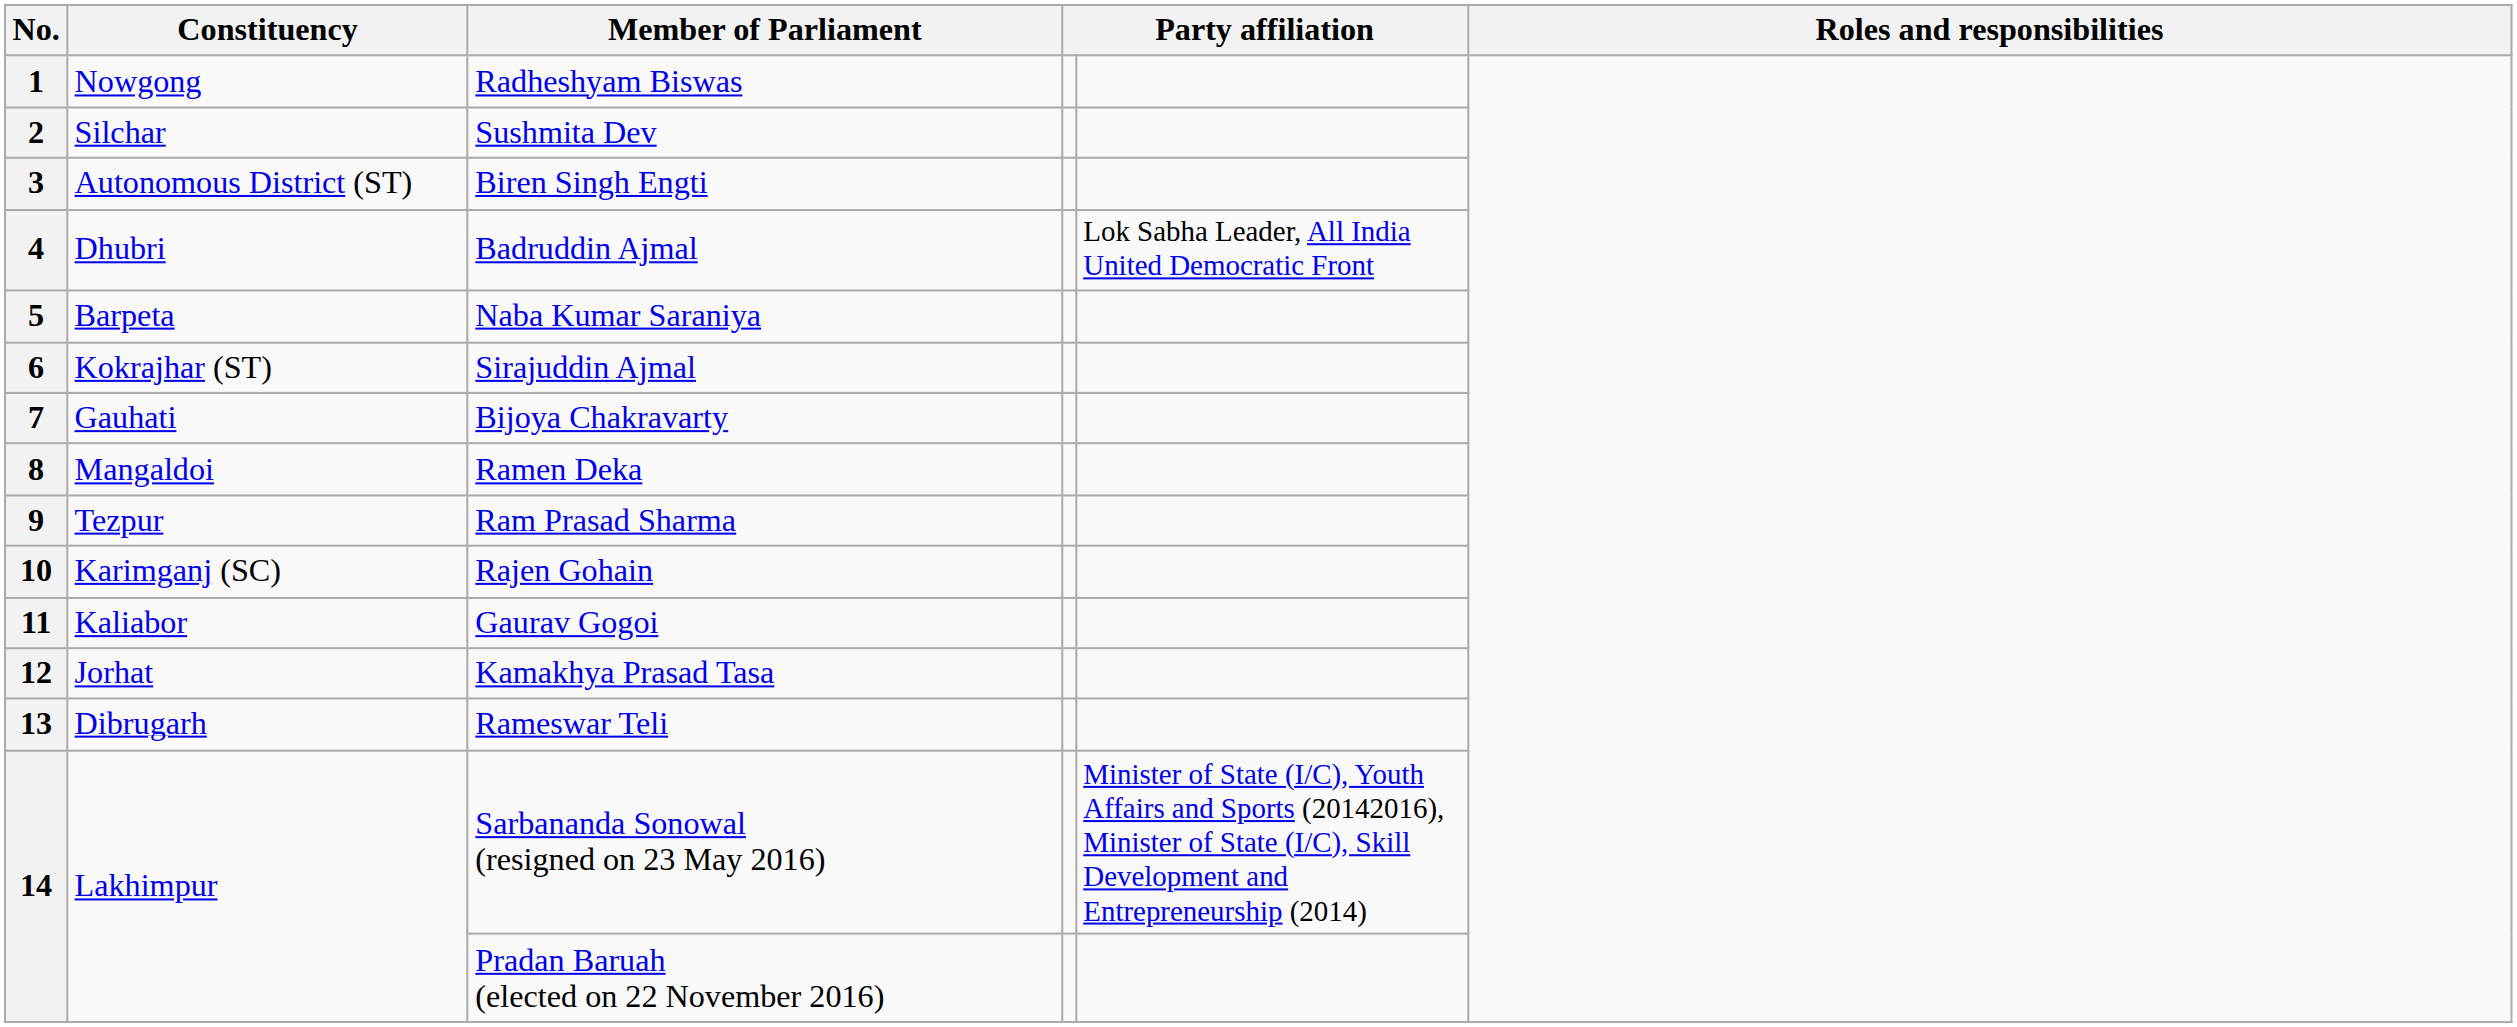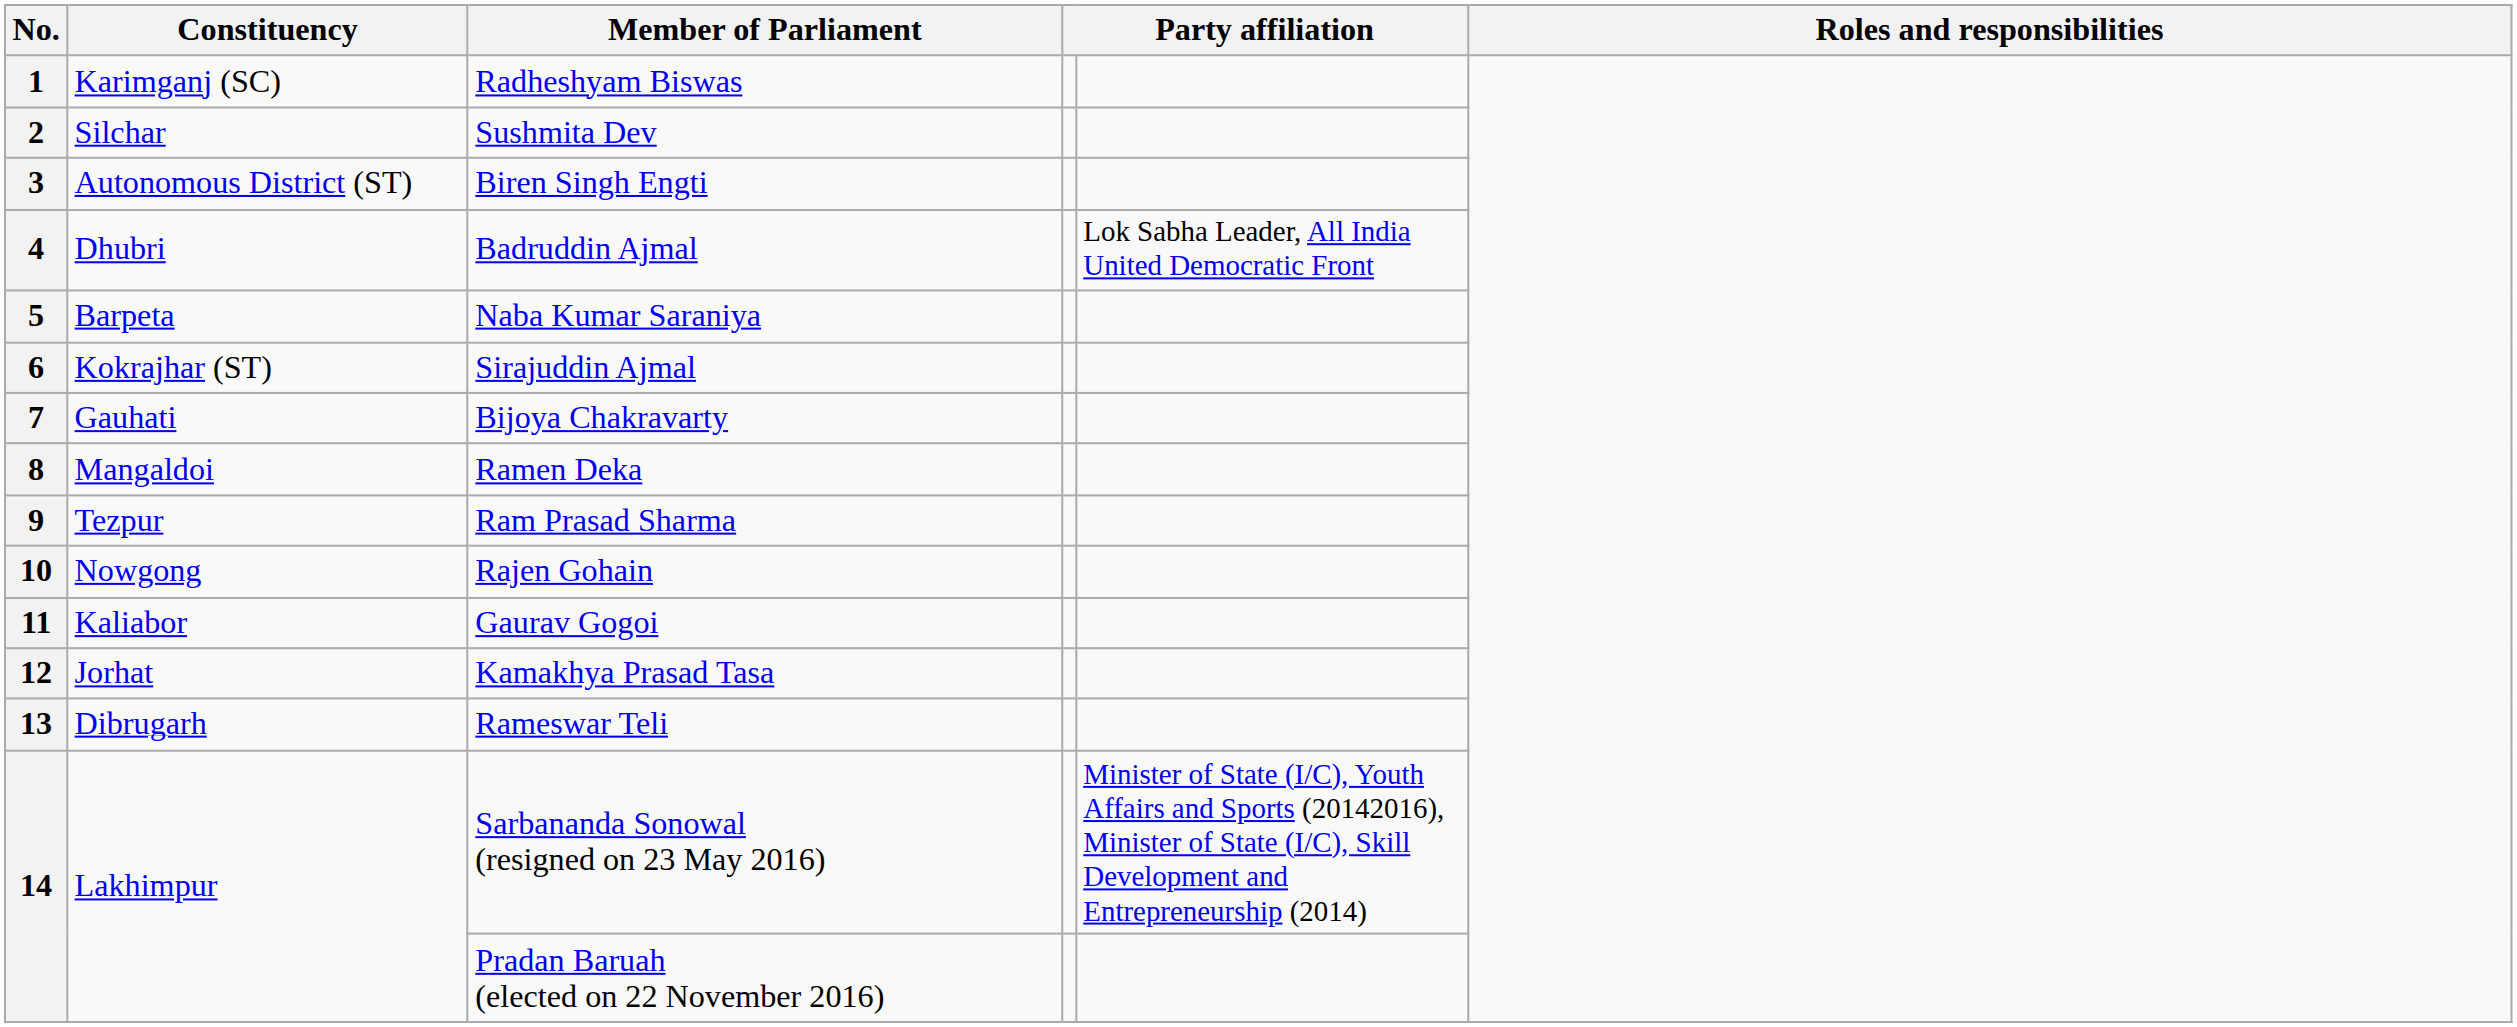1 | Constituency: Nowgong -> Karimganj (SC)
10 | Constituency: Karimganj (SC) -> Nowgong
